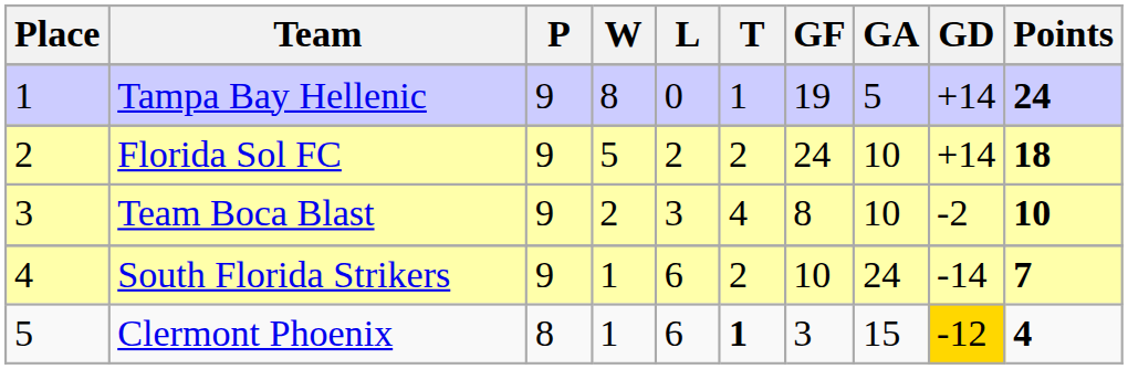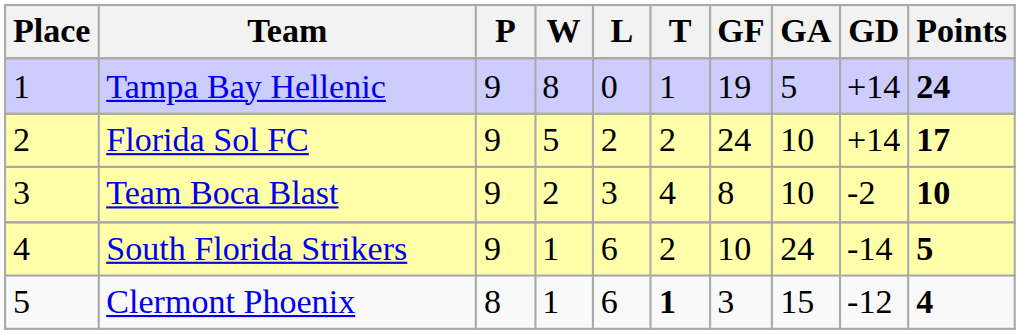Florida Sol FC | Points: 18 -> 17
South Florida Strikers | Points: 7 -> 5
Clermont Phoenix | GD: gold background -> no background
